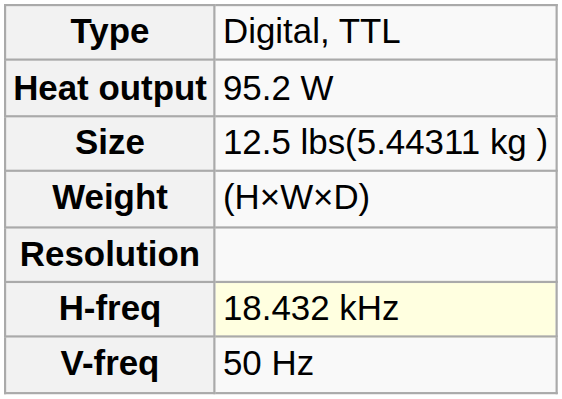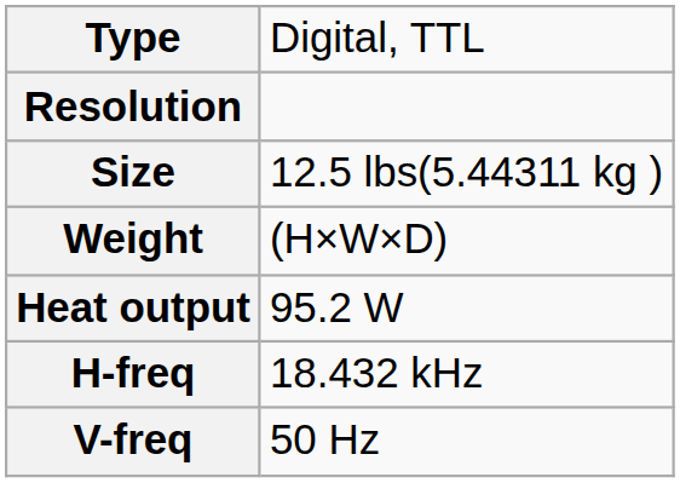rows swapped: Resolution <-> Heat output
H-freq | column 2: lightyellow background -> no background
